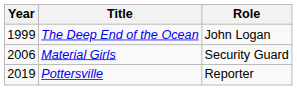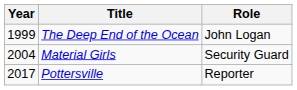Material Girls | Year: 2006 -> 2004
Pottersville | Year: 2019 -> 2017
